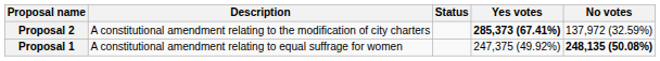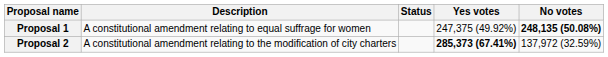rows swapped: Proposal 1 <-> Proposal 2
